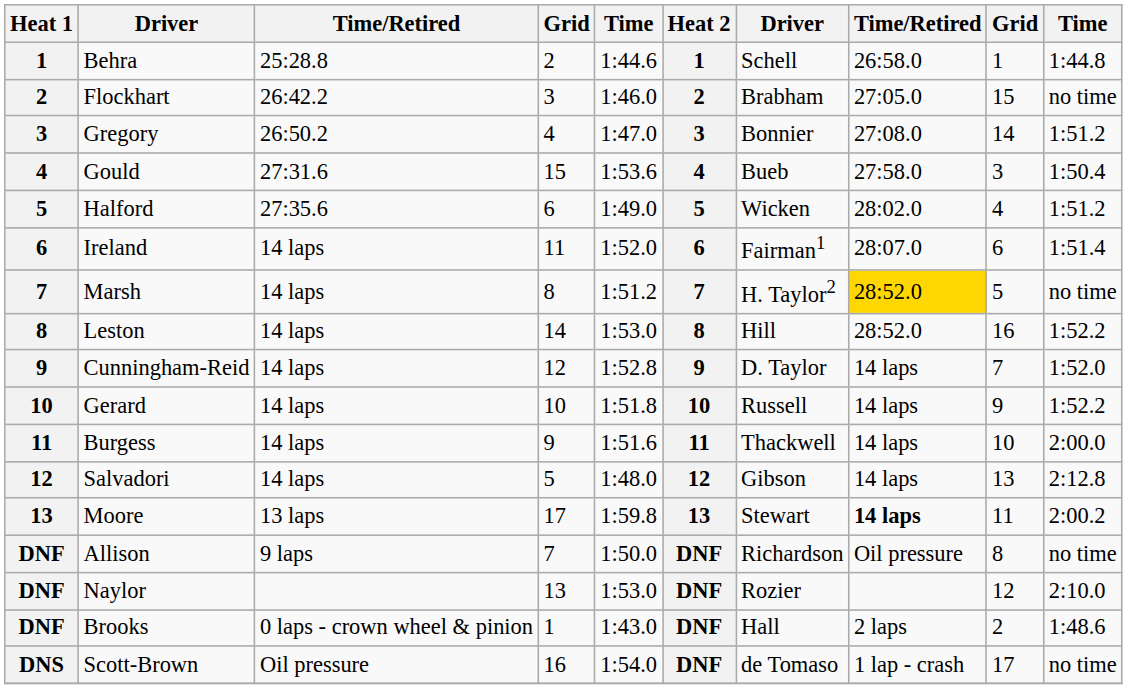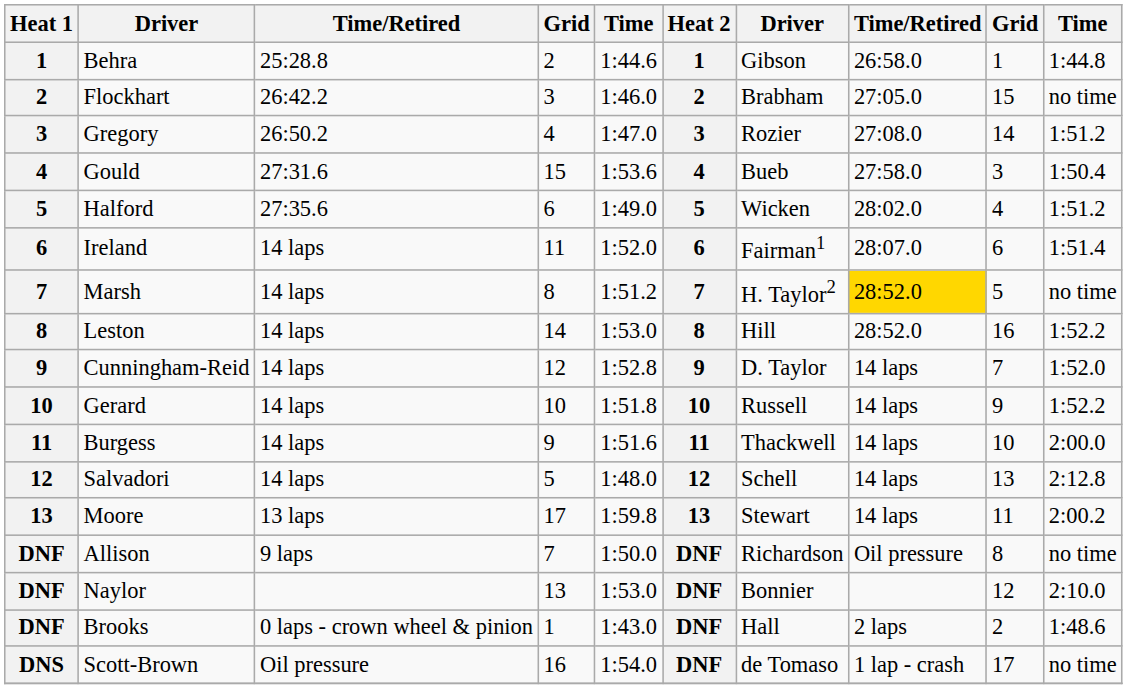Behra | column 7: Schell -> Gibson
Gregory | column 7: Bonnier -> Rozier
Salvadori | column 7: Gibson -> Schell
Moore | column 8: bold -> normal
Naylor | column 7: Rozier -> Bonnier
